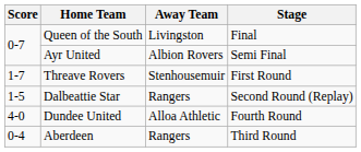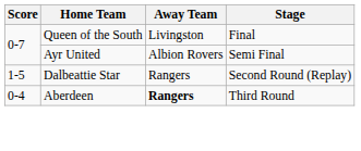- row: 1-7 | Threave Rovers | Stenhousemuir | First Round
- row: 4-0 | Dundee United | Alloa Athletic | Fourth Round
Aberdeen | Away Team: normal -> bold
